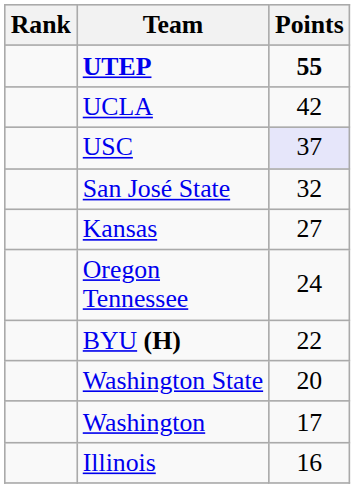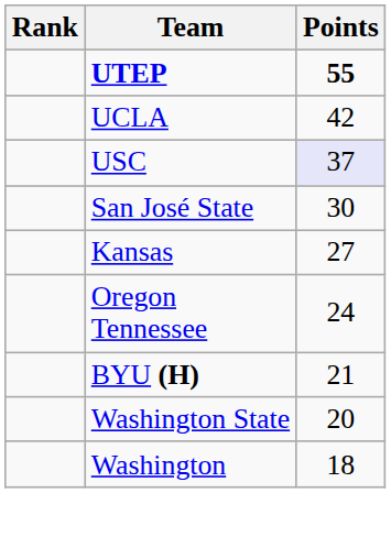San José State | Points: 32 -> 30
BYU (H) | Points: 22 -> 21
Washington | Points: 17 -> 18
- row: Illinois | 16
